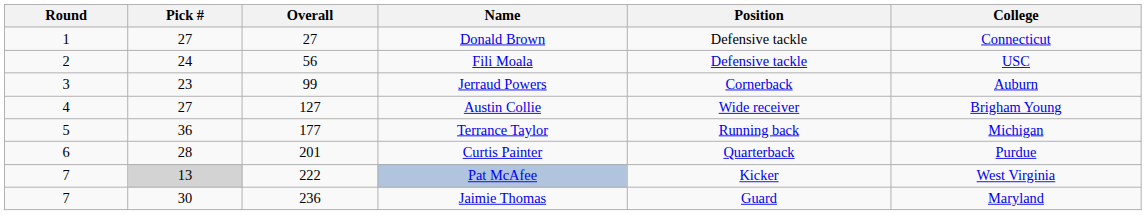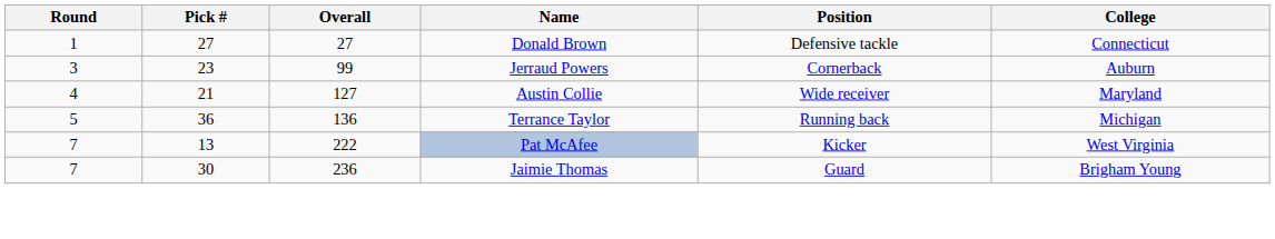- row: 2 | 24 | 56 | Fili Moala | Defensive tackle | USC
Austin Collie | Pick #: 27 -> 21
Austin Collie | College: Brigham Young -> Maryland
Terrance Taylor | Overall: 177 -> 136
- row: 6 | 28 | 201 | Curtis Painter | Quarterback | Purdue
Pat McAfee | Pick #: lightgrey background -> no background
Jaimie Thomas | College: Maryland -> Brigham Young
